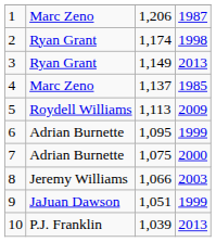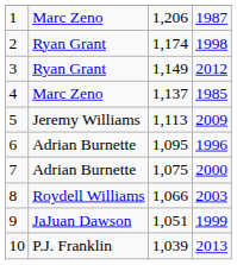3 | column 4: 2013 -> 2012
5 | column 2: Roydell Williams -> Jeremy Williams
6 | column 4: 1999 -> 1996
8 | column 2: Jeremy Williams -> Roydell Williams
